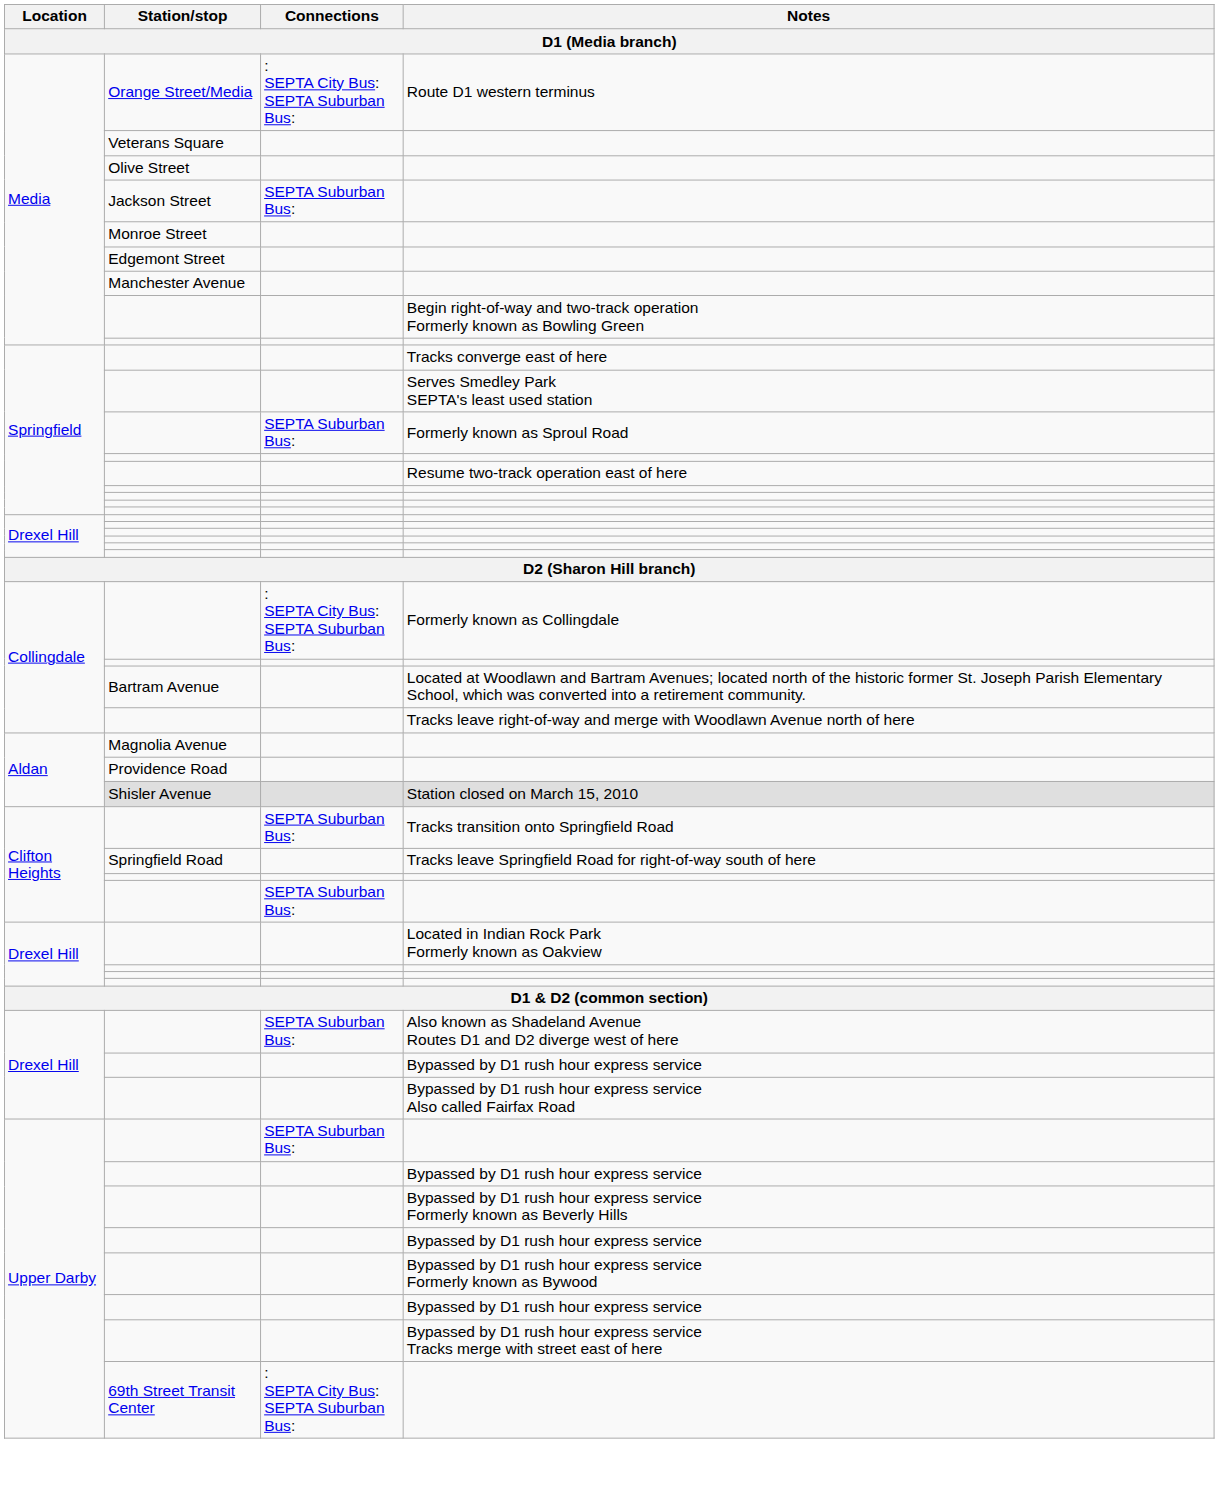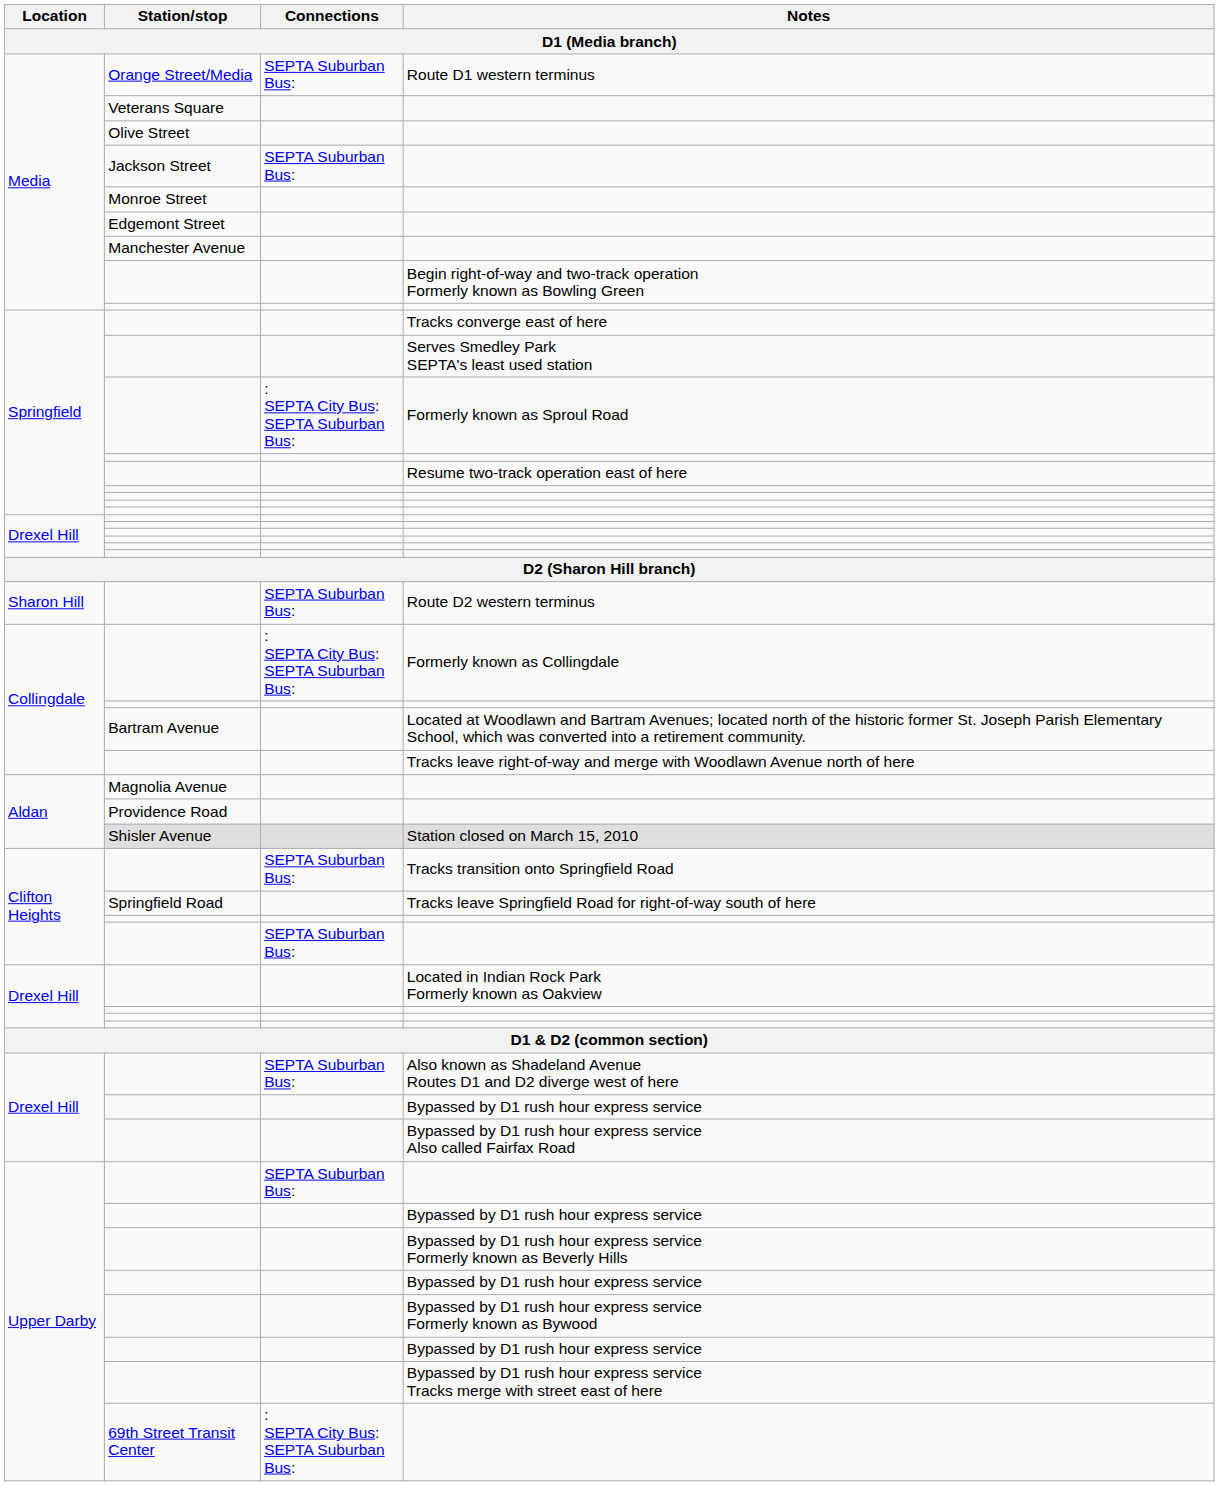Route D1 western terminus | Connections: : SEPTA City Bus: SEPTA Suburban Bus: -> SEPTA Suburban Bus:
Formerly known as Sproul Road | Connections: SEPTA Suburban Bus: -> : SEPTA City Bus: SEPTA Suburban Bus:
+ row: Sharon Hill | SEPTA Suburban Bus: | Route D2 western terminus
